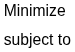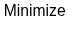- row: subject to
